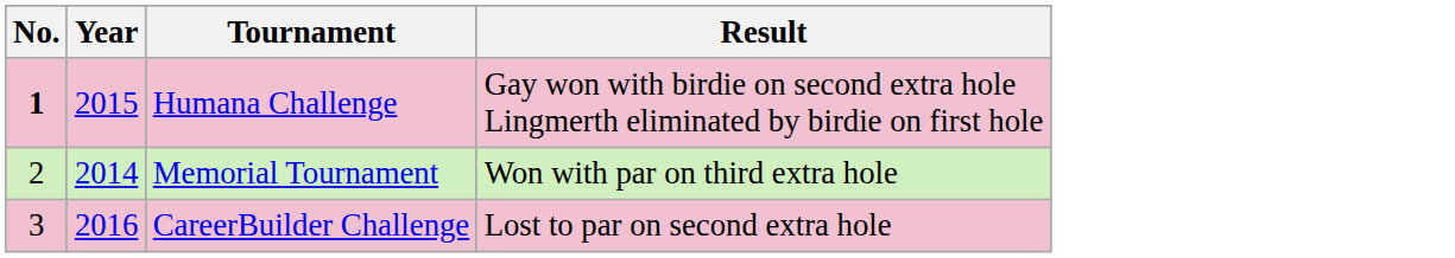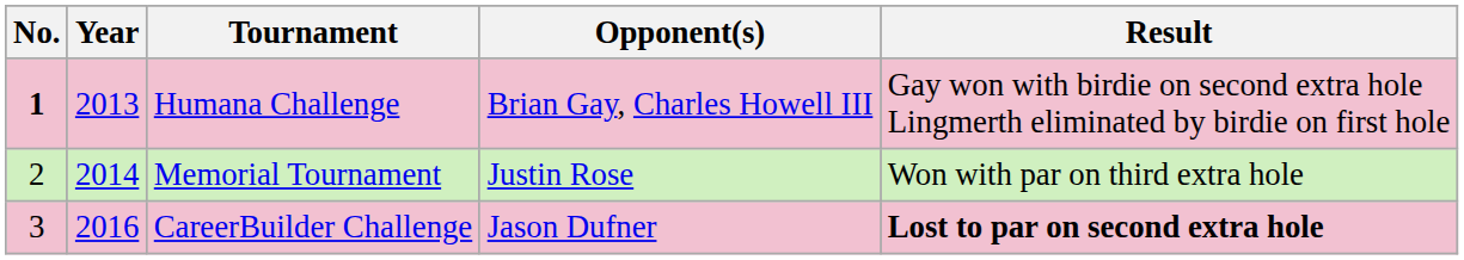+ column: Opponent(s) | Brian Gay, Charles Howell III | Justin Rose | Jason Dufner
Humana Challenge | Year: 2015 -> 2013
CareerBuilder Challenge | Result: normal -> bold
